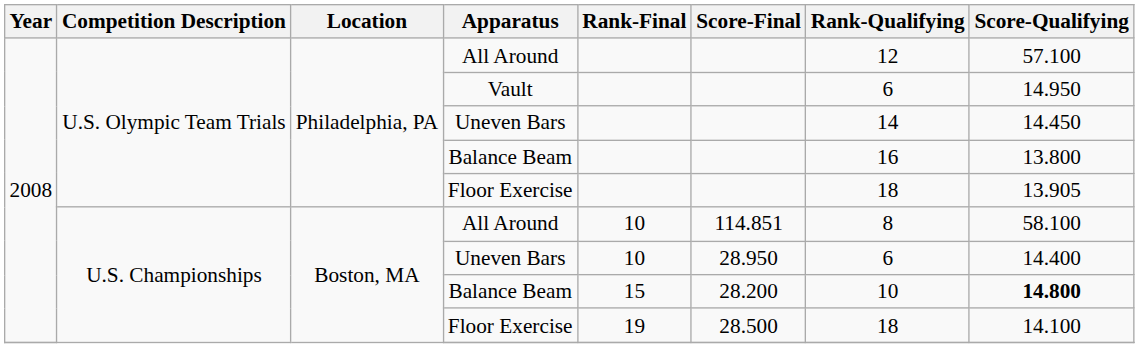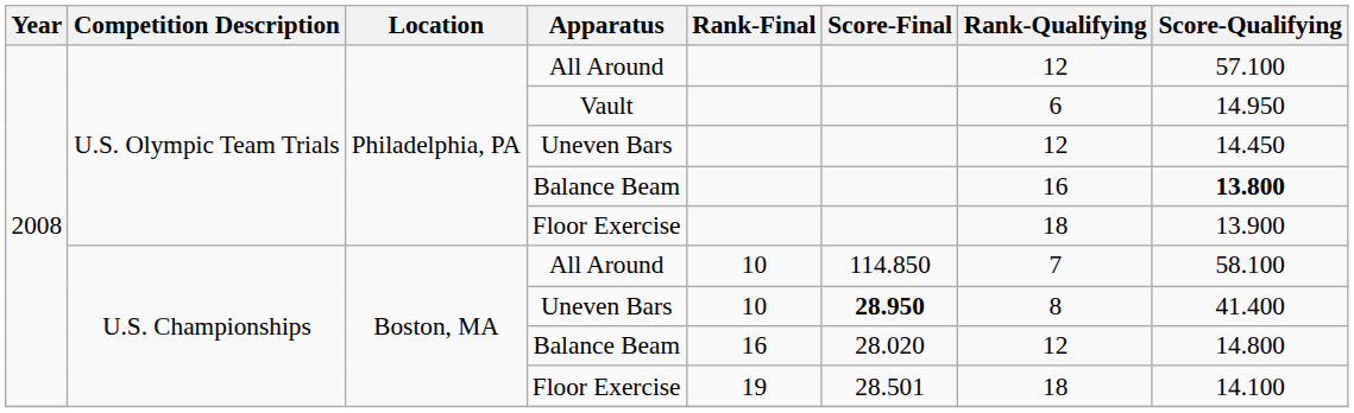U.S. Olympic Team Trials / Uneven Bars | Rank-Qualifying: 14 -> 12
U.S. Olympic Team Trials / Balance Beam | Score-Qualifying: normal -> bold
U.S. Olympic Team Trials / Floor Exercise | Score-Qualifying: 13.905 -> 13.900
U.S. Championships / All Around | Score-Final: 114.851 -> 114.850
U.S. Championships / All Around | Rank-Qualifying: 8 -> 7
U.S. Championships / Uneven Bars | Score-Final: normal -> bold
U.S. Championships / Uneven Bars | Rank-Qualifying: 6 -> 8
U.S. Championships / Uneven Bars | Score-Qualifying: 14.400 -> 41.400
U.S. Championships / Balance Beam | Rank-Final: 15 -> 16
U.S. Championships / Balance Beam | Score-Final: 28.200 -> 28.020
U.S. Championships / Balance Beam | Rank-Qualifying: 10 -> 12
U.S. Championships / Balance Beam | Score-Qualifying: bold -> normal
U.S. Championships / Floor Exercise | Score-Final: 28.500 -> 28.501
